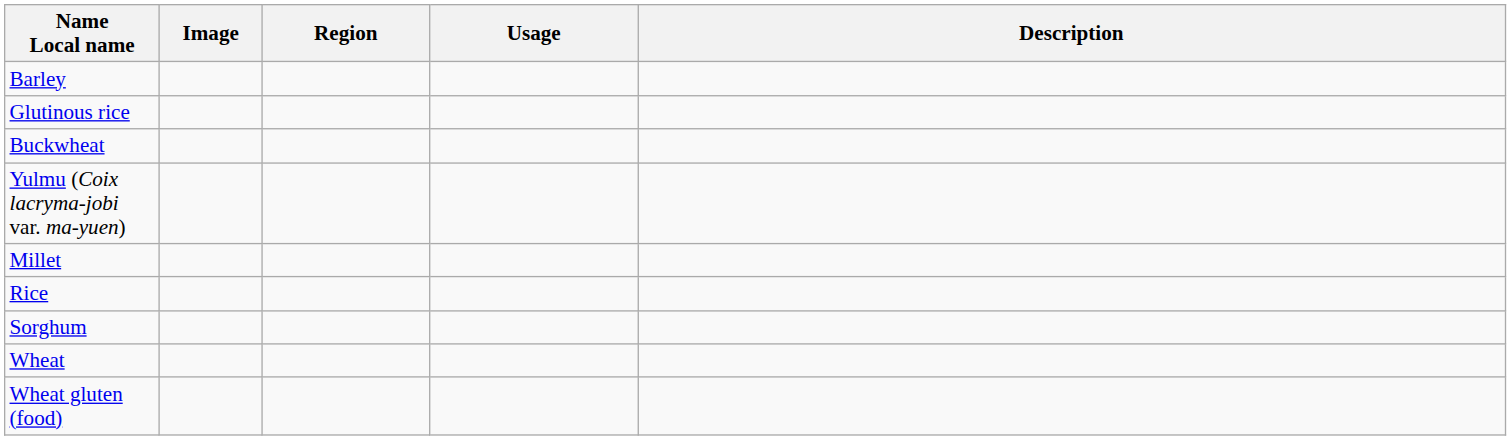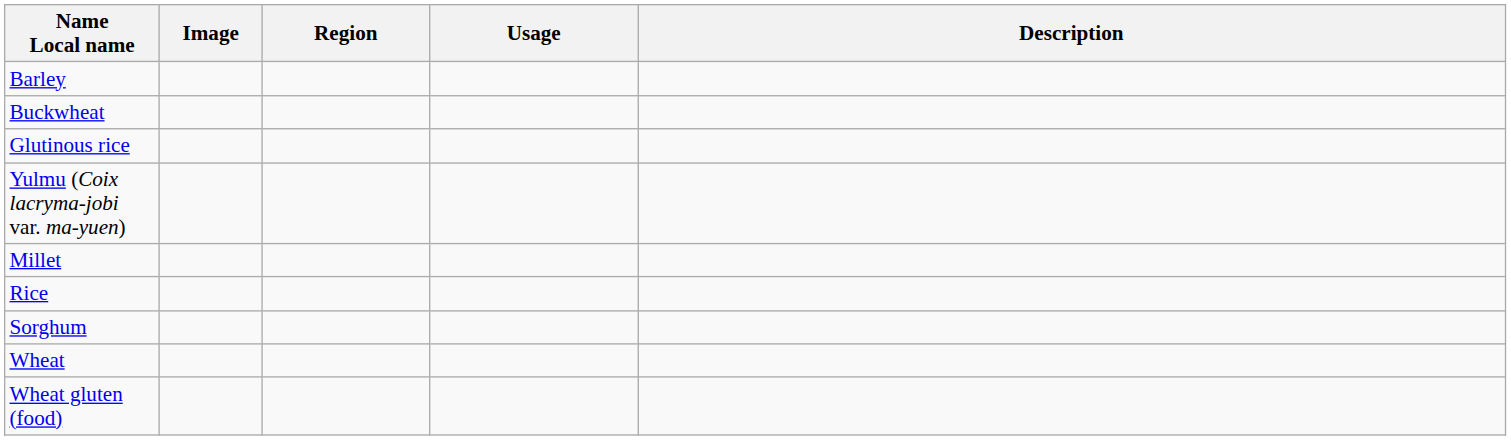rows swapped: Buckwheat <-> Glutinous rice
